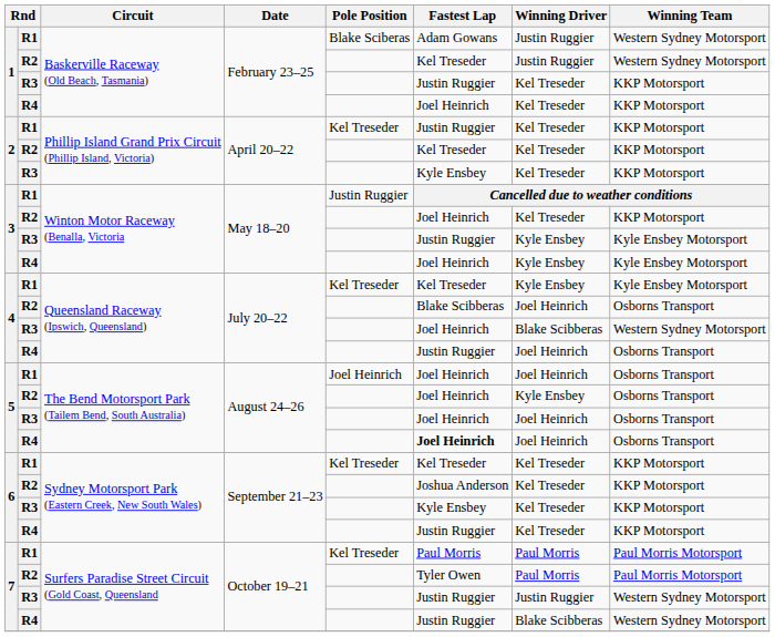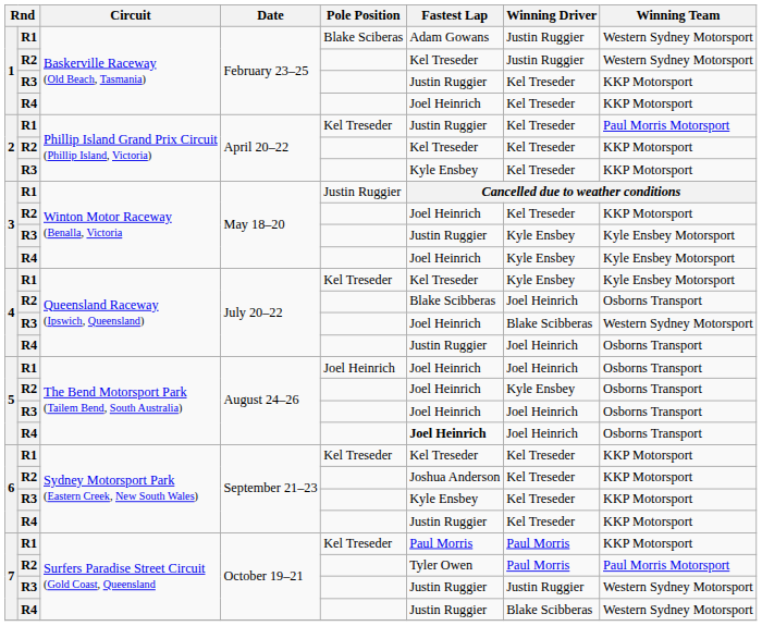2 / R1 | Winning Team: KKP Motorsport -> Paul Morris Motorsport
7 / R1 | Winning Team: Paul Morris Motorsport -> KKP Motorsport
